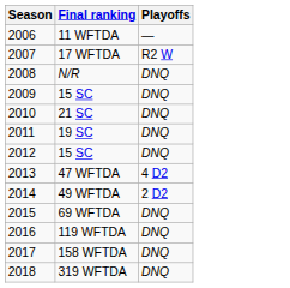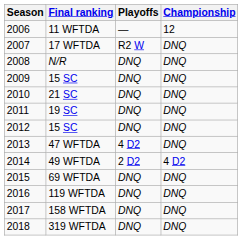+ column: Championship | 12 | DNQ | DNQ | DNQ | DNQ | DNQ | DNQ | DNQ | 4 D2 | DNQ | DNQ | DNQ | DNQ
